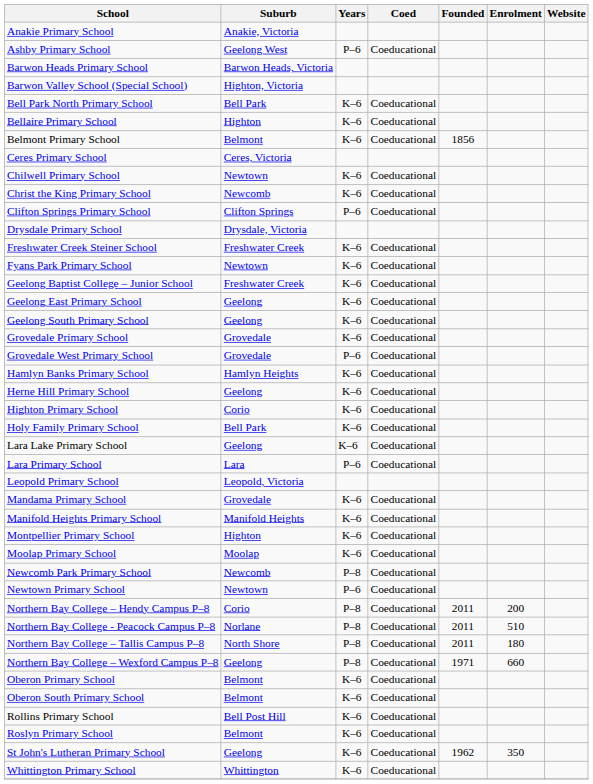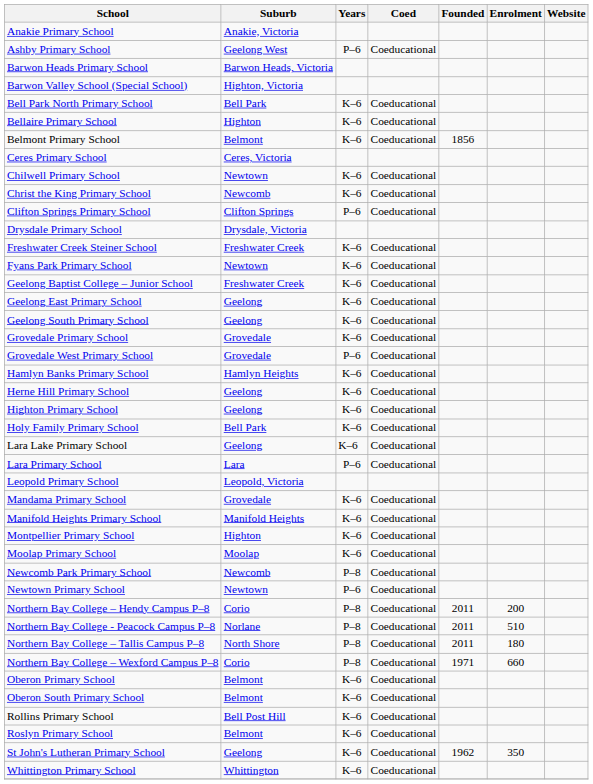Highton Primary School | Suburb: Corio -> Geelong
Northern Bay College – Wexford Campus P–8 | Suburb: Geelong -> Corio
